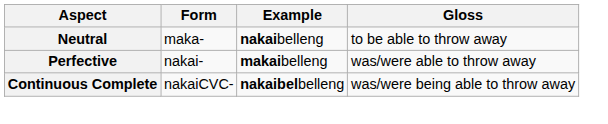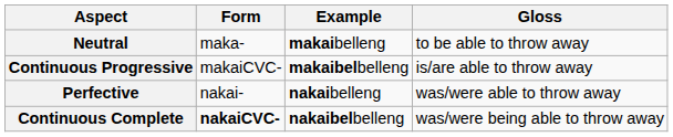Neutral | Example: nakaibelleng -> makaibelleng
+ row: Continuous Progressive | makaiCVC- | makaibelbelleng | is/are able to throw away
Perfective | Example: makaibelleng -> nakaibelleng
Continuous Complete | Form: normal -> bold
